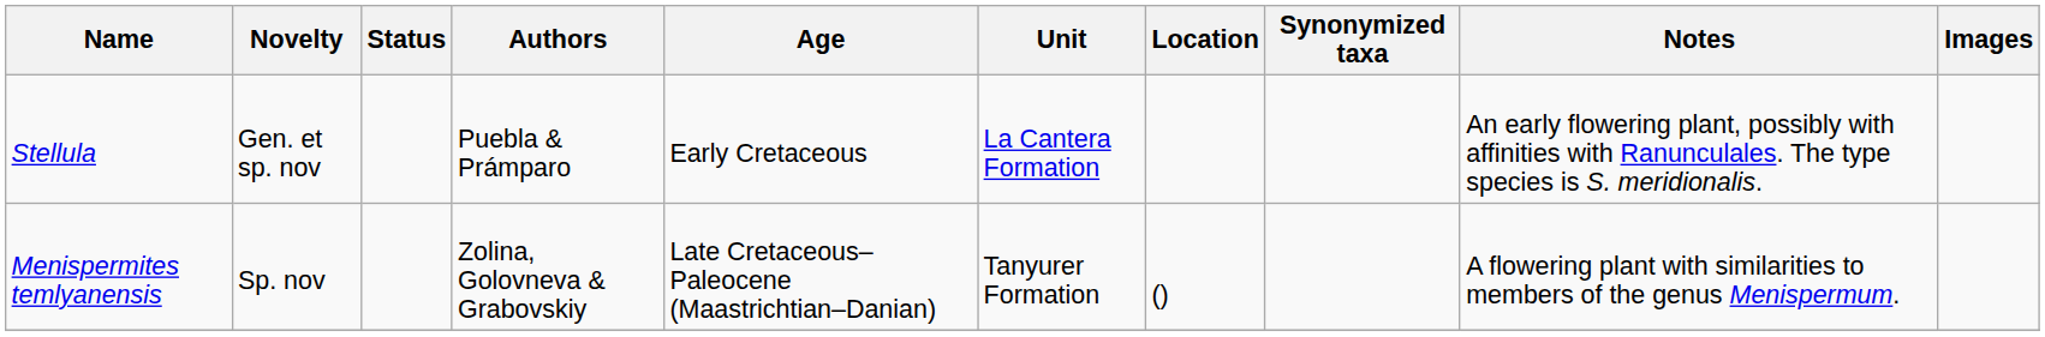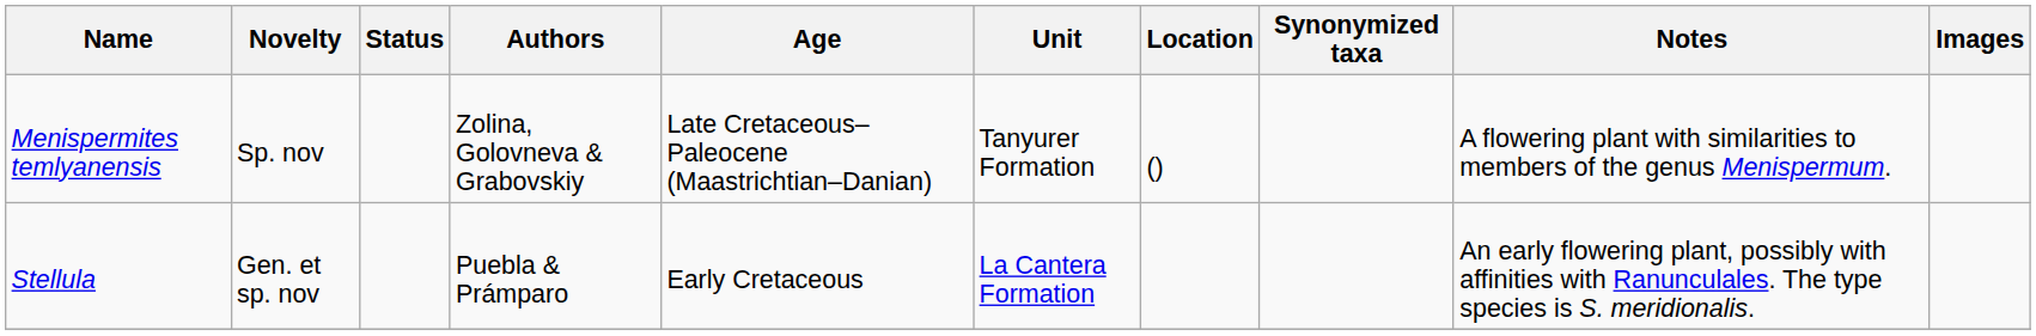rows swapped: Menispermites temlyanensis <-> Stellula
